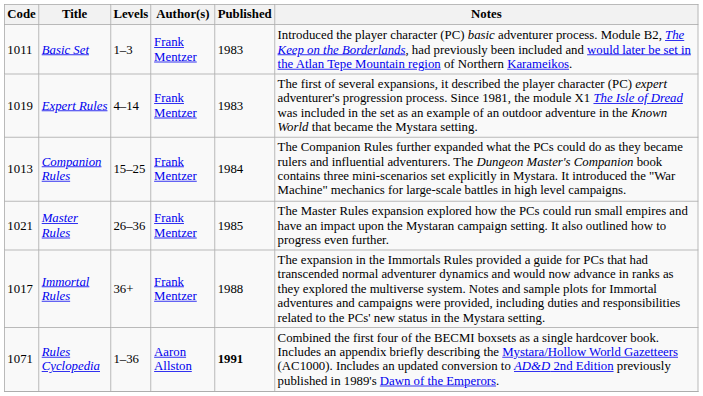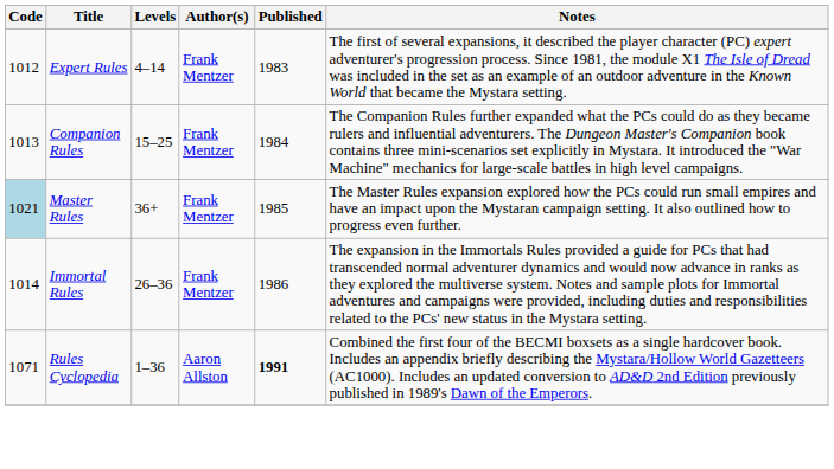- row: 1011 | Basic Set | 1–3 | Frank Mentzer | 1983 | Introduced the player character (PC) basic adventurer process. Module B2, The Keep on the Borderlands, had previously been included and would later be set in the Atlan Tepe Mountain region of Northern Karameikos.
Expert Rules | Code: 1019 -> 1012
Master Rules | Code: no background -> lightblue background
Master Rules | Levels: 26–36 -> 36+
Immortal Rules | Code: 1017 -> 1014
Immortal Rules | Levels: 36+ -> 26–36
Immortal Rules | Published: 1988 -> 1986
